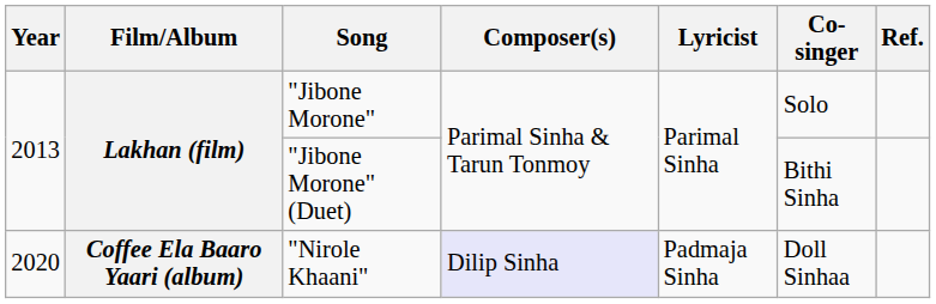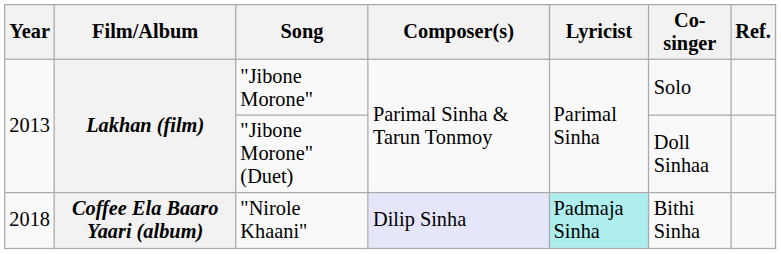"Jibone Morone" (Duet) | Co-singer: Bithi Sinha -> Doll Sinhaa
"Nirole Khaani" | Year: 2020 -> 2018
"Nirole Khaani" | Lyricist: no background -> paleturquoise background
"Nirole Khaani" | Co-singer: Doll Sinhaa -> Bithi Sinha
